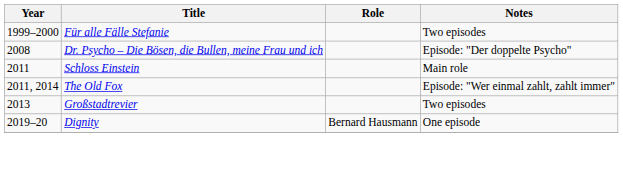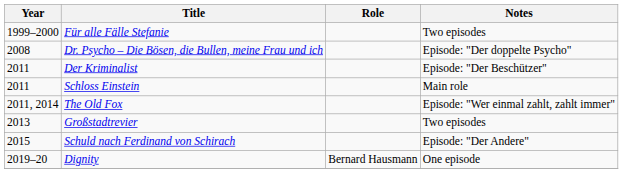+ row: 2011 | Der Kriminalist | Episode: "Der Beschützer"
+ row: 2015 | Schuld nach Ferdinand von Schirach | Episode: "Der Andere"
